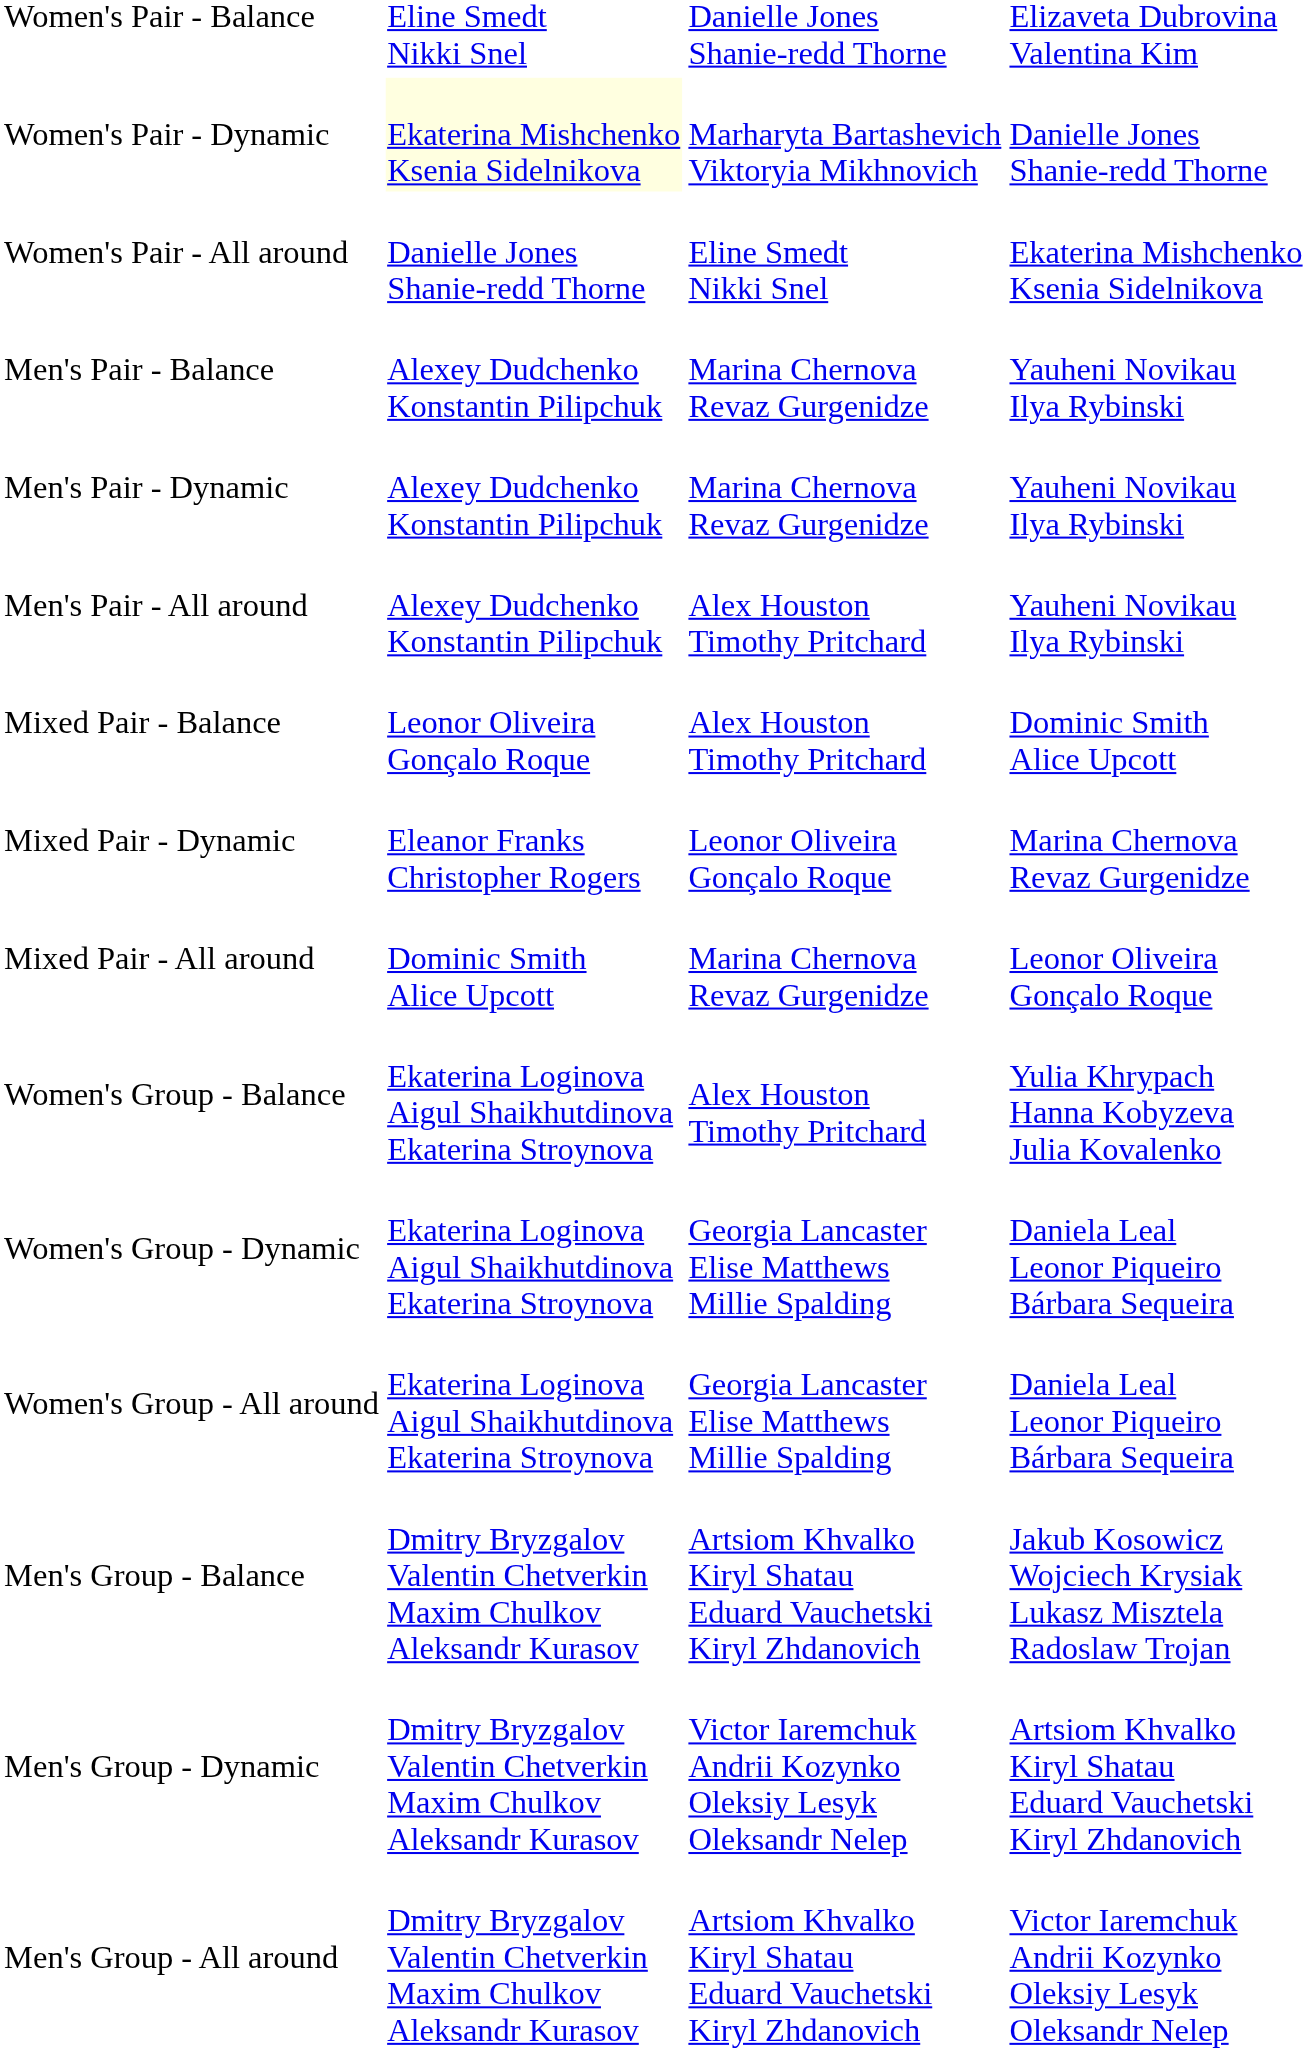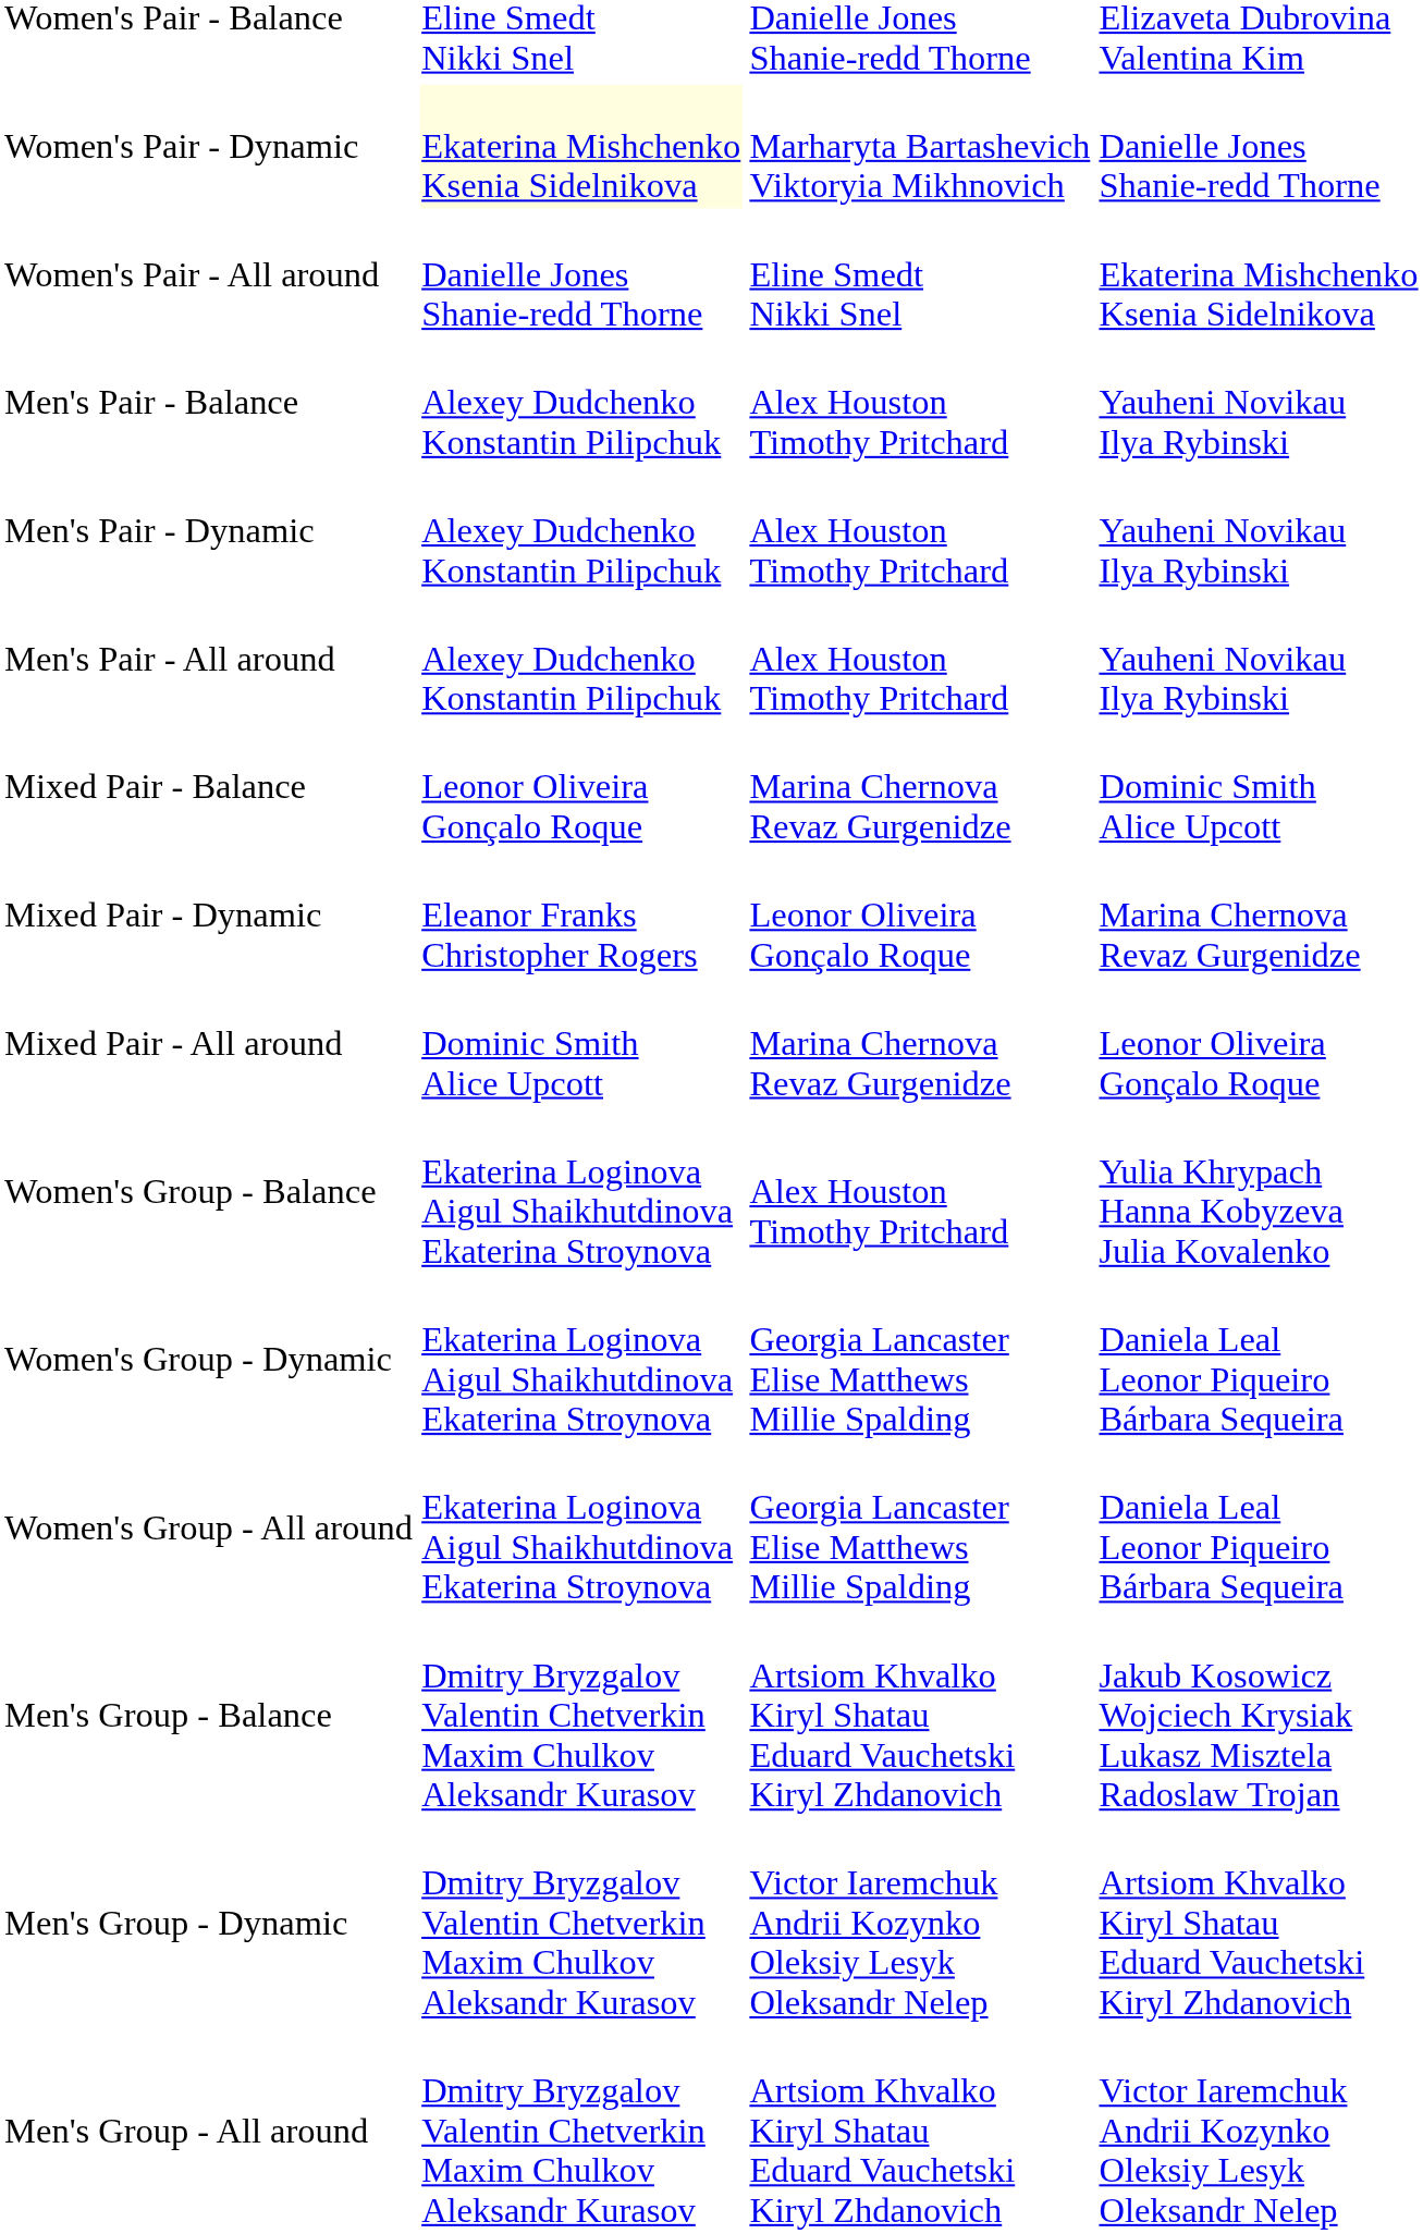Men's Pair - Balance | column 3: Marina Chernova Revaz Gurgenidze -> Alex Houston Timothy Pritchard
Men's Pair - Dynamic | column 3: Marina Chernova Revaz Gurgenidze -> Alex Houston Timothy Pritchard
Mixed Pair - Balance | column 3: Alex Houston Timothy Pritchard -> Marina Chernova Revaz Gurgenidze
